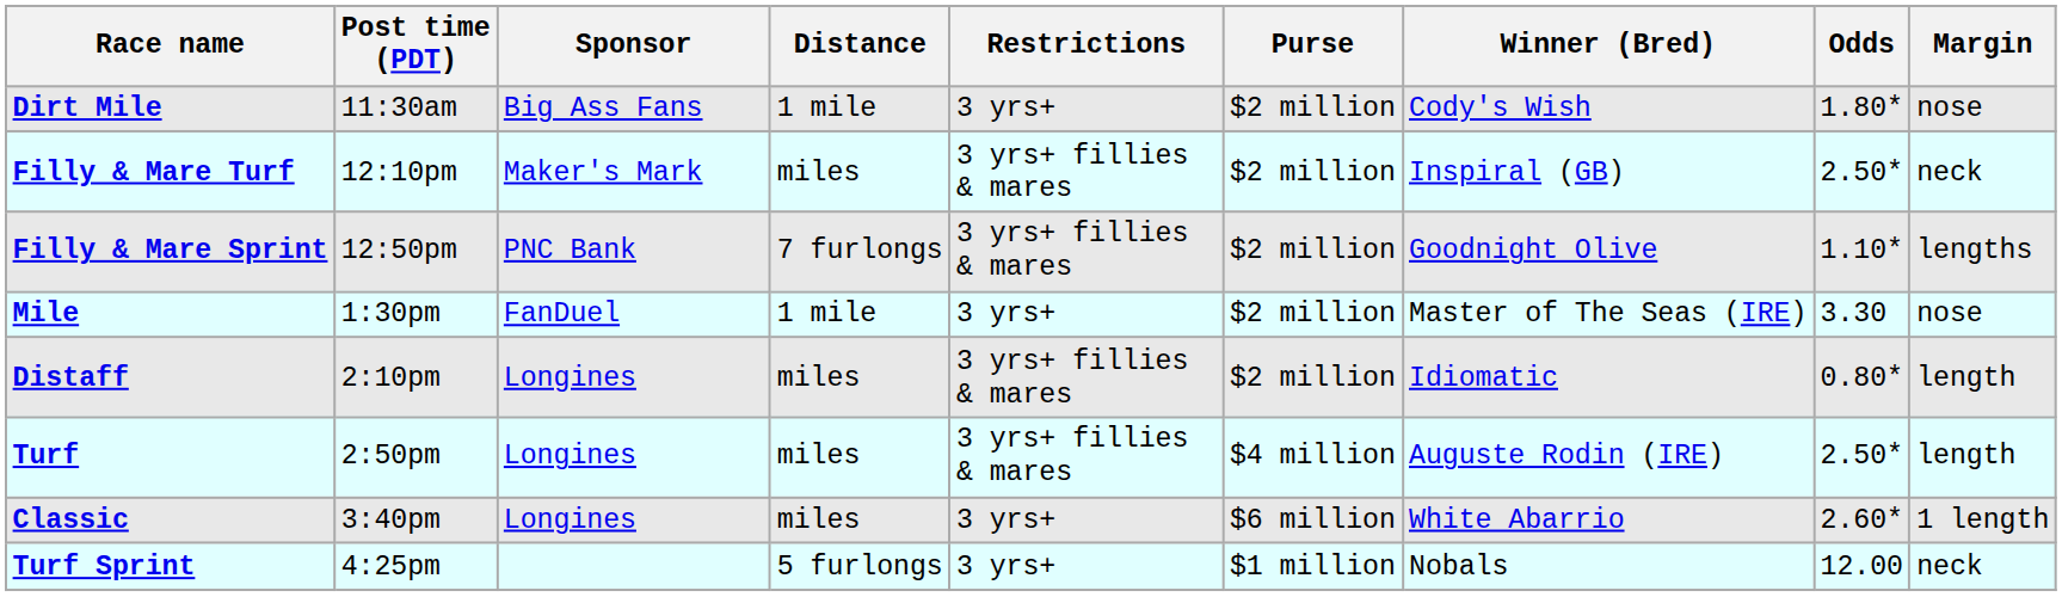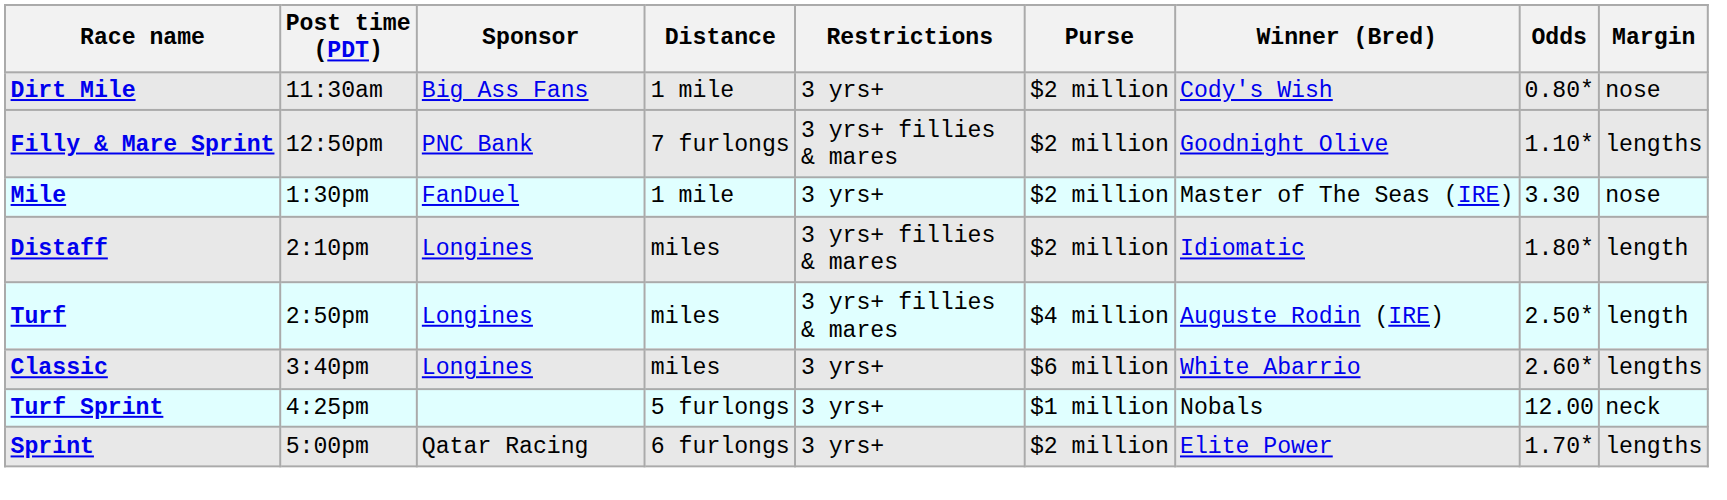Dirt Mile | Odds: 1.80* -> 0.80*
- row: Filly & Mare Turf | 12:10pm | Maker's Mark | miles | 3 yrs+ fillies & mares | $2 million | Inspiral (GB) | 2.50* | neck
Distaff | Odds: 0.80* -> 1.80*
Classic | Margin: 1 length -> lengths
+ row: Sprint | 5:00pm | Qatar Racing | 6 furlongs | 3 yrs+ | $2 million | Elite Power | 1.70* | lengths
